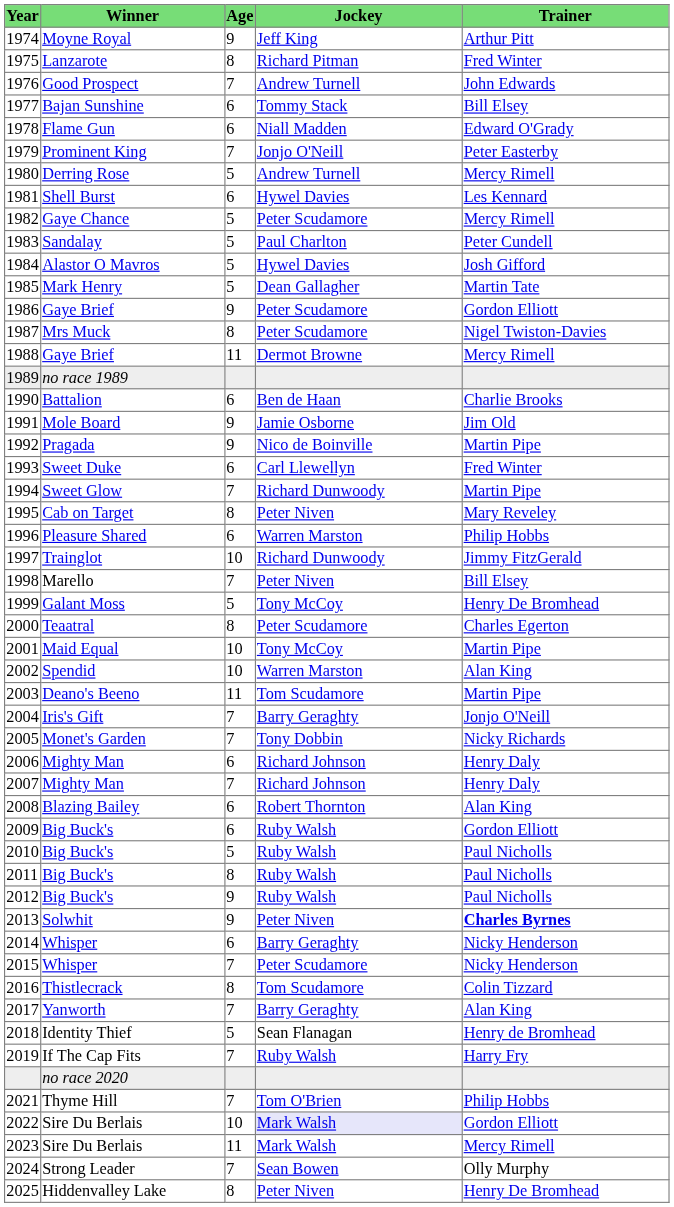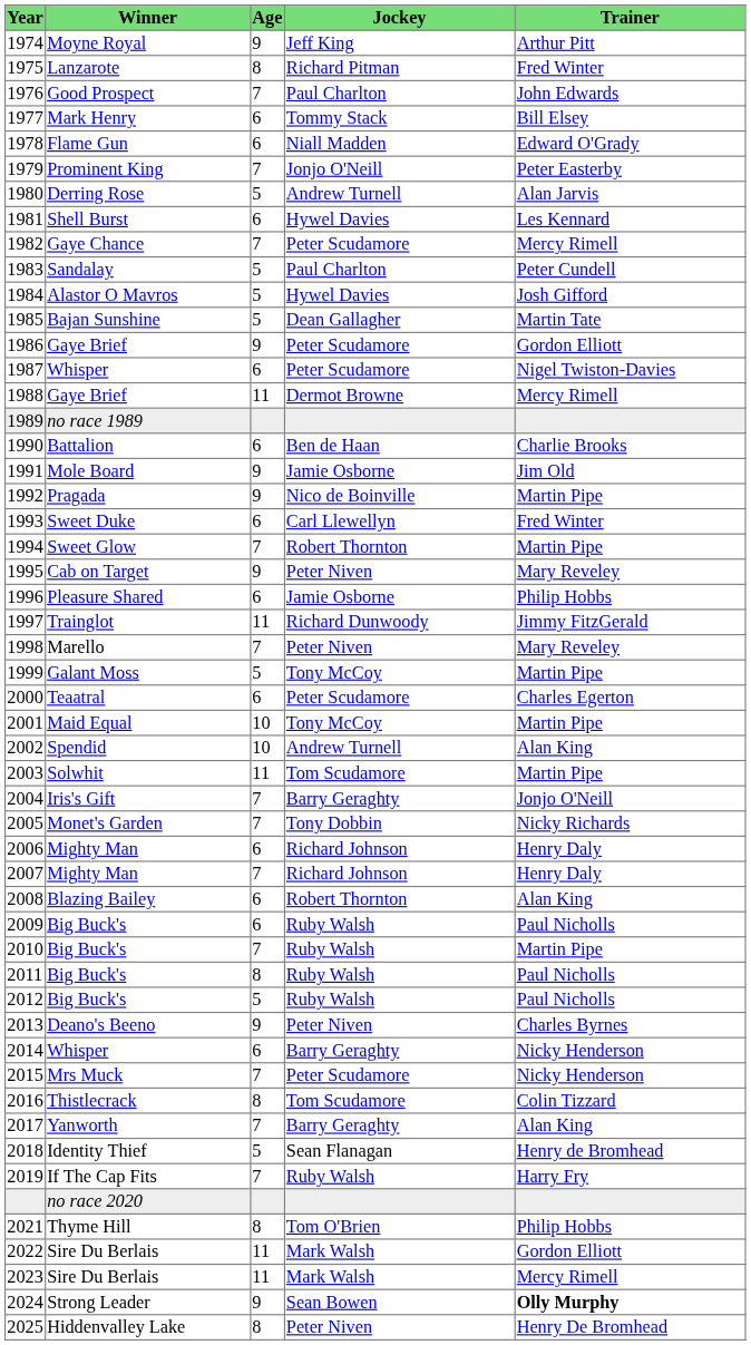1976 | Jockey: Andrew Turnell -> Paul Charlton
1977 | Winner: Bajan Sunshine -> Mark Henry
1980 | Trainer: Mercy Rimell -> Alan Jarvis
1982 | Age: 5 -> 7
1985 | Winner: Mark Henry -> Bajan Sunshine
1987 | Winner: Mrs Muck -> Whisper
1987 | Age: 8 -> 6
1994 | Jockey: Richard Dunwoody -> Robert Thornton
1995 | Age: 8 -> 9
1996 | Jockey: Warren Marston -> Jamie Osborne
1997 | Age: 10 -> 11
1998 | Trainer: Bill Elsey -> Mary Reveley
1999 | Trainer: Henry De Bromhead -> Martin Pipe
2000 | Age: 8 -> 6
2002 | Jockey: Warren Marston -> Andrew Turnell
2003 | Winner: Deano's Beeno -> Solwhit
2009 | Trainer: Gordon Elliott -> Paul Nicholls
2010 | Age: 5 -> 7
2010 | Trainer: Paul Nicholls -> Martin Pipe
2012 | Age: 9 -> 5
2013 | Winner: Solwhit -> Deano's Beeno
2013 | Trainer: bold -> normal
2015 | Winner: Whisper -> Mrs Muck
2021 | Age: 7 -> 8
2022 | Age: 10 -> 11
2022 | Jockey: lavender background -> no background
2024 | Age: 7 -> 9
2024 | Trainer: normal -> bold
